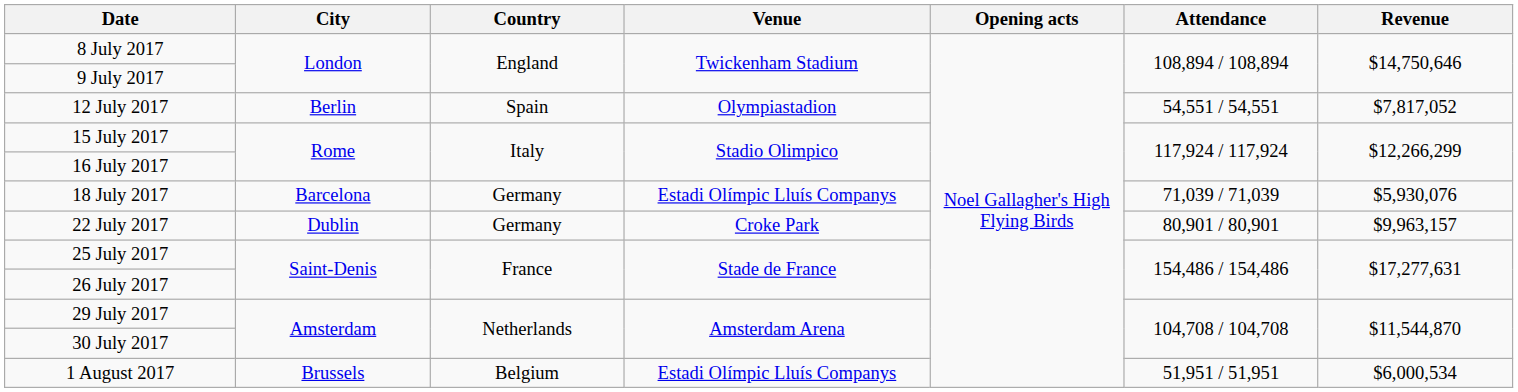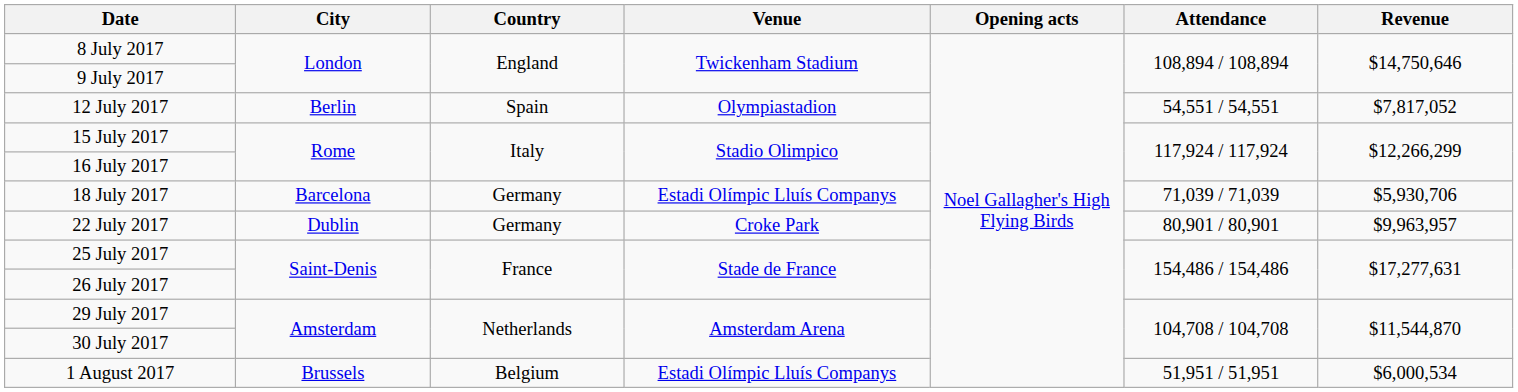18 July 2017 | Revenue: $5,930,076 -> $5,930,706
22 July 2017 | Revenue: $9,963,157 -> $9,963,957
